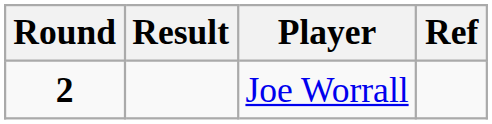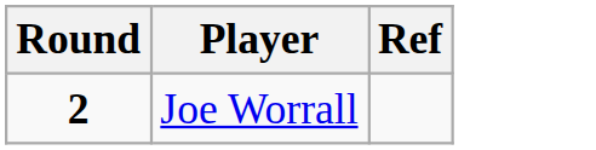- column: Result
